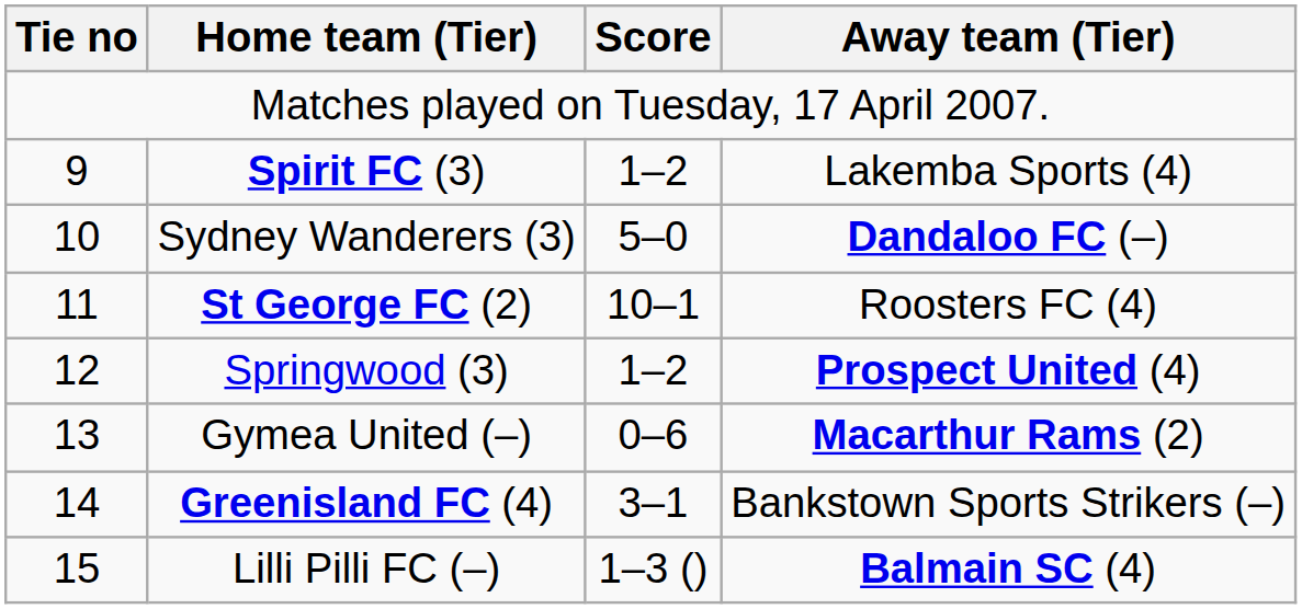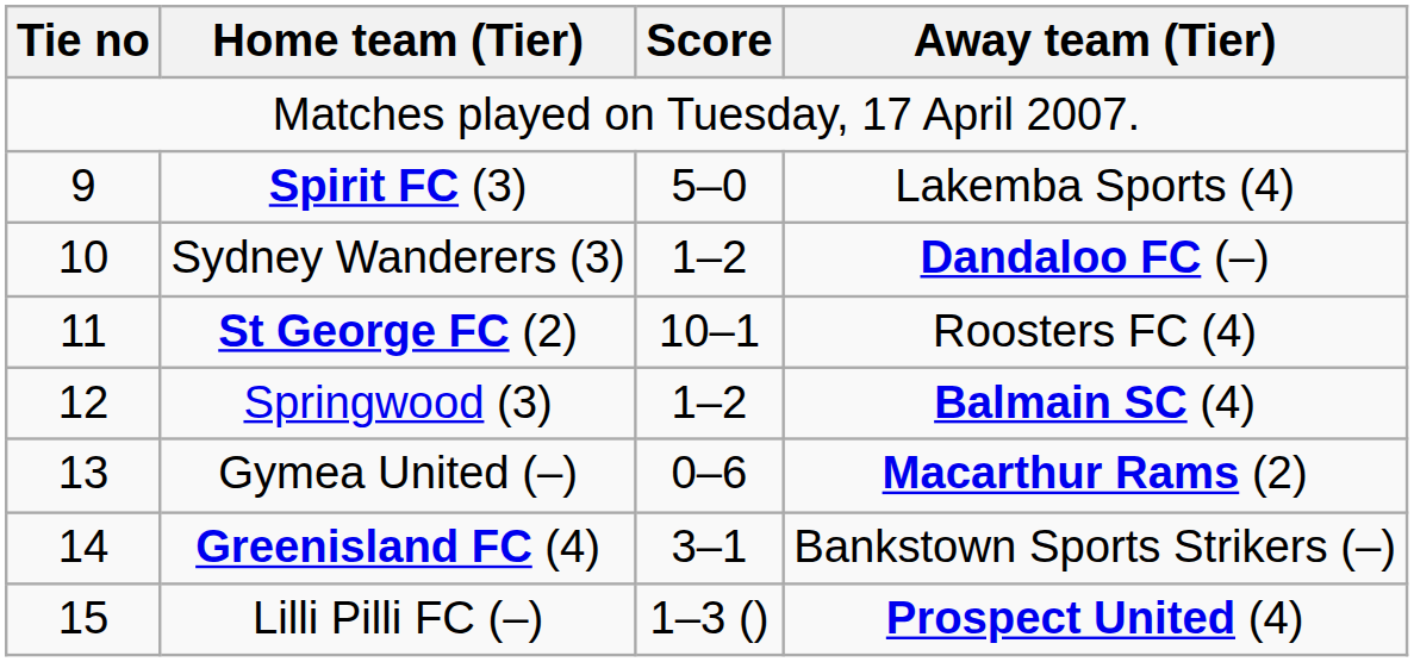Spirit FC (3) | Score: 1–2 -> 5–0
Sydney Wanderers (3) | Score: 5–0 -> 1–2
Springwood (3) | Away team (Tier): Prospect United (4) -> Balmain SC (4)
Lilli Pilli FC (–) | Away team (Tier): Balmain SC (4) -> Prospect United (4)
